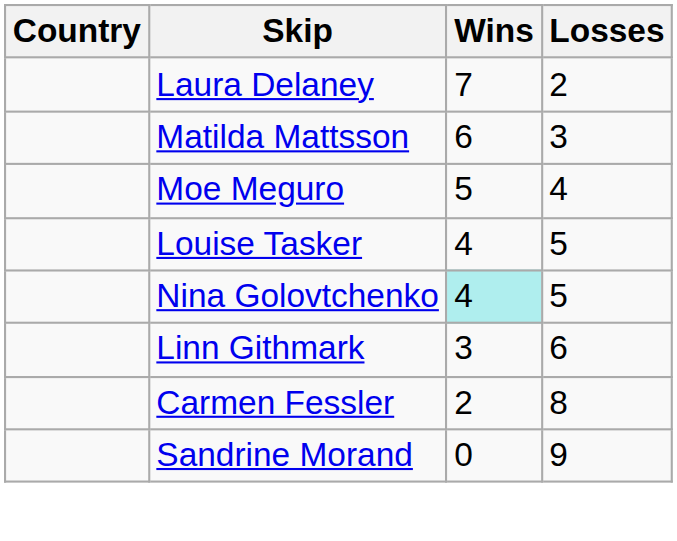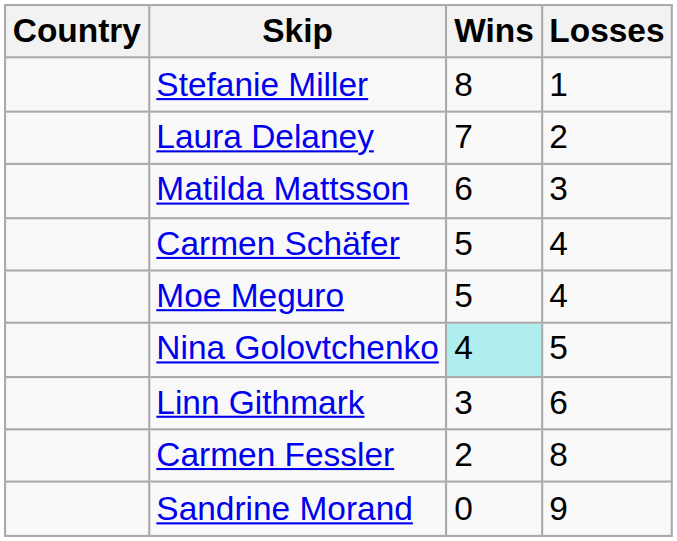+ row: Stefanie Miller | 8 | 1
+ row: Carmen Schäfer | 5 | 4
- row: Louise Tasker | 4 | 5
